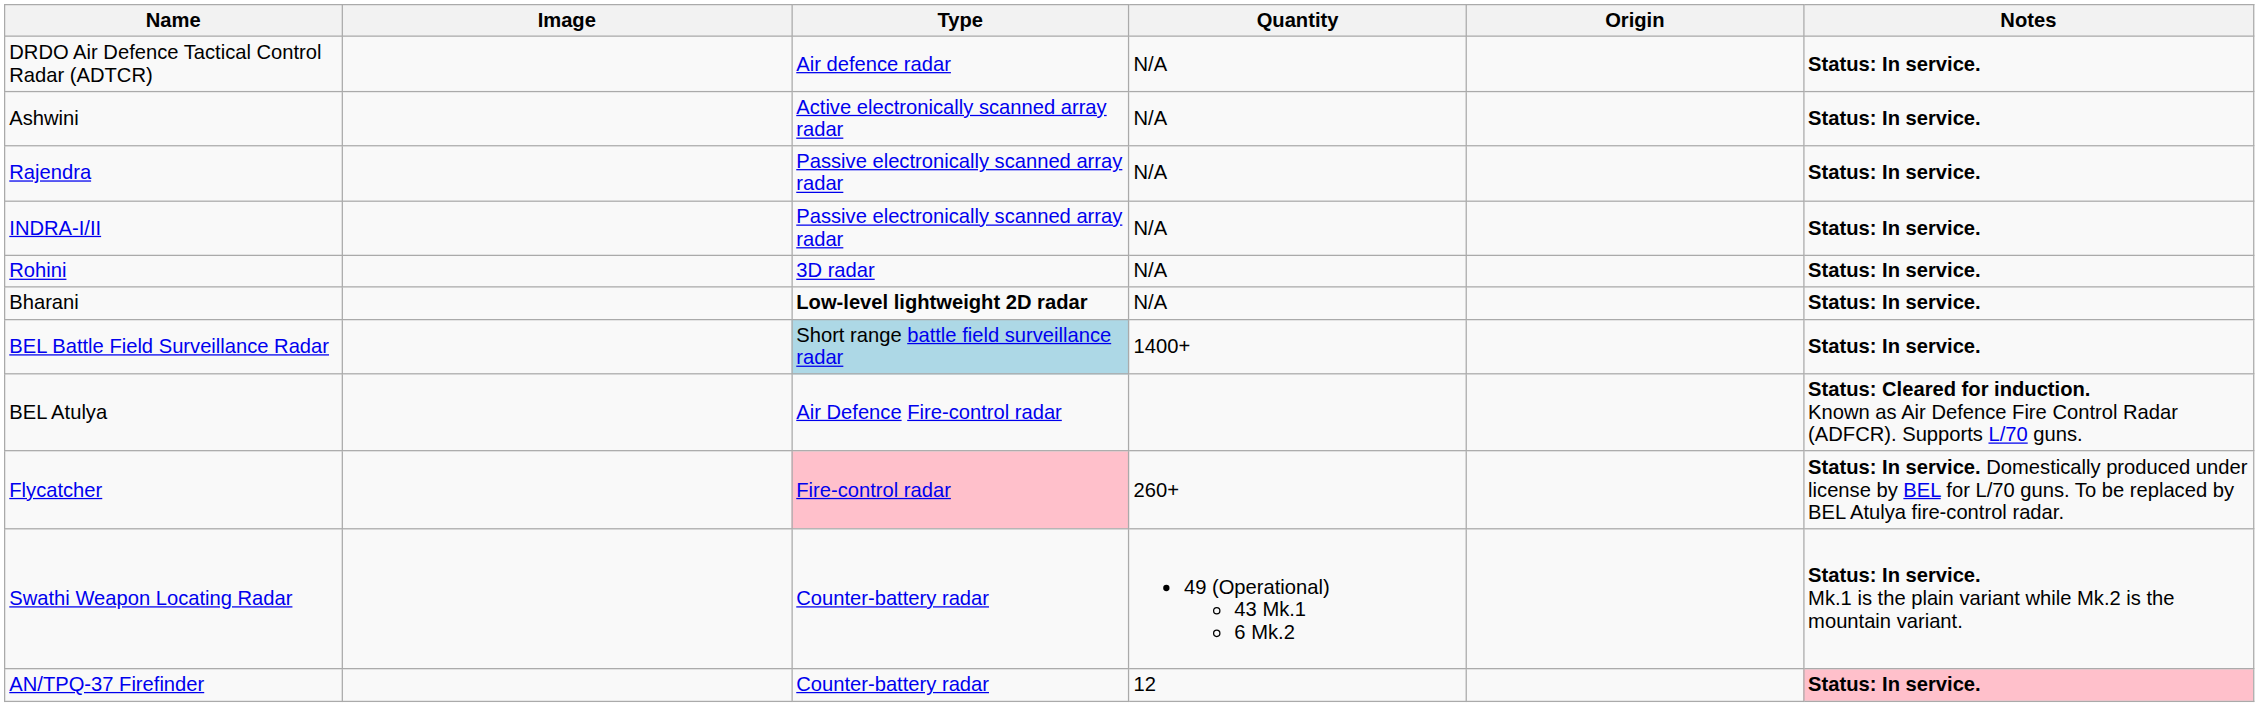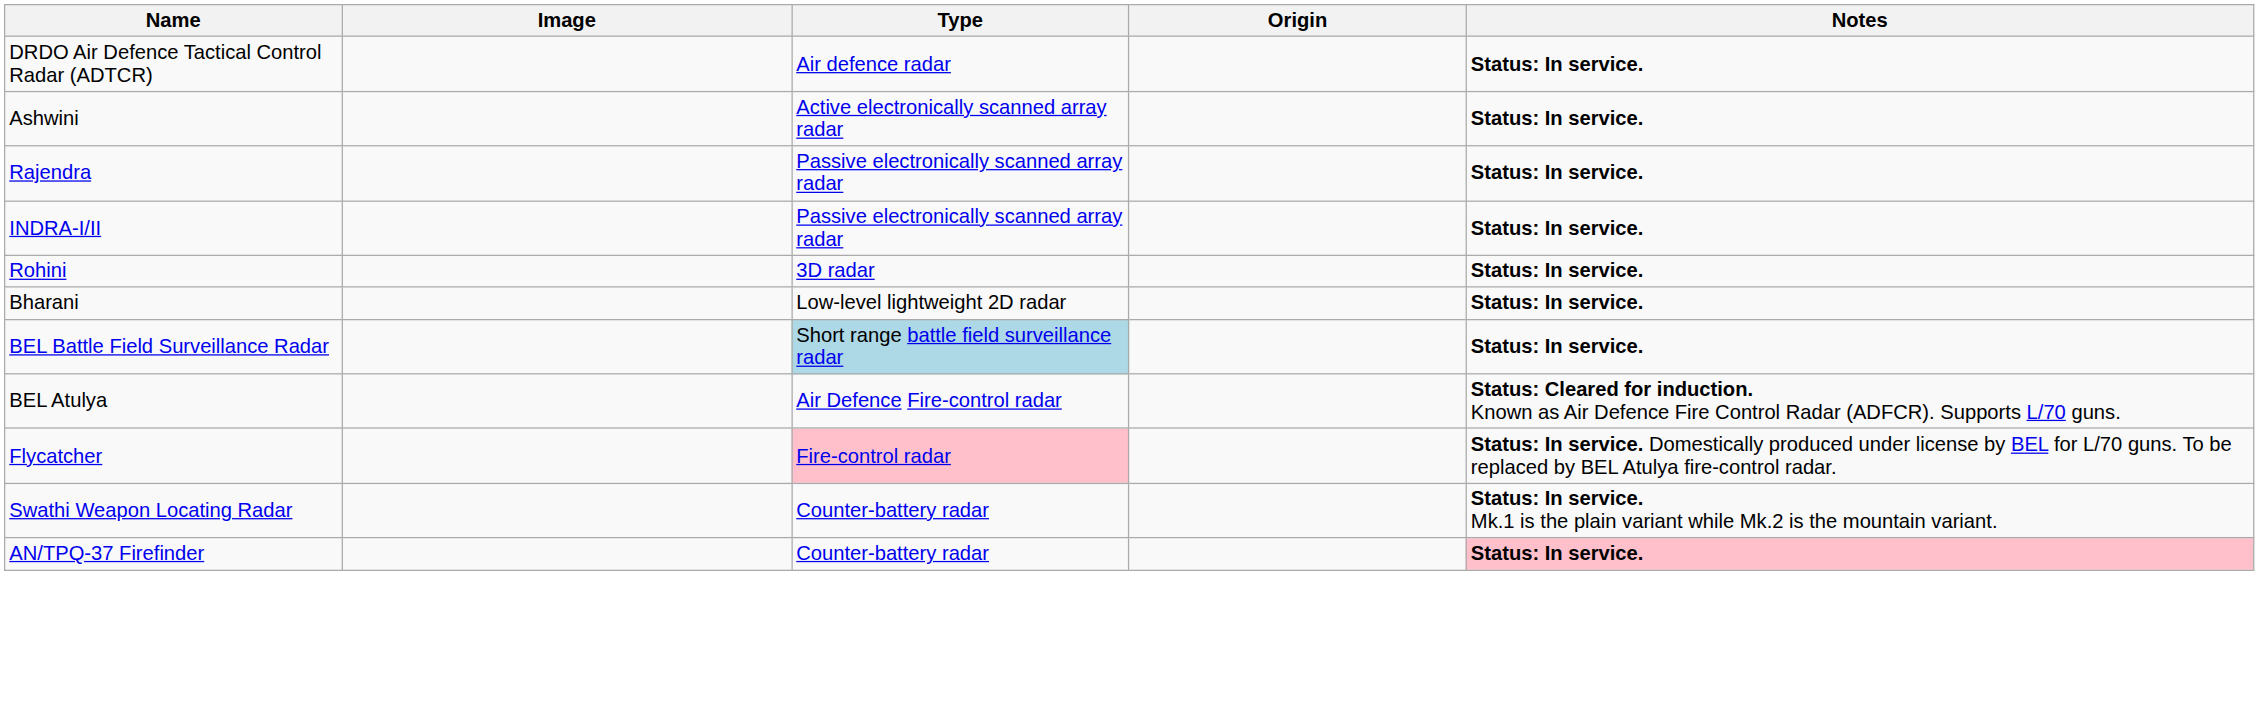- column: Quantity | N/A | N/A | N/A | N/A | N/A | N/A | 1400+ | 260+ | 49 (Operational) 43 Mk.1 6 Mk.2 | 12
Bharani | Type: bold -> normal
